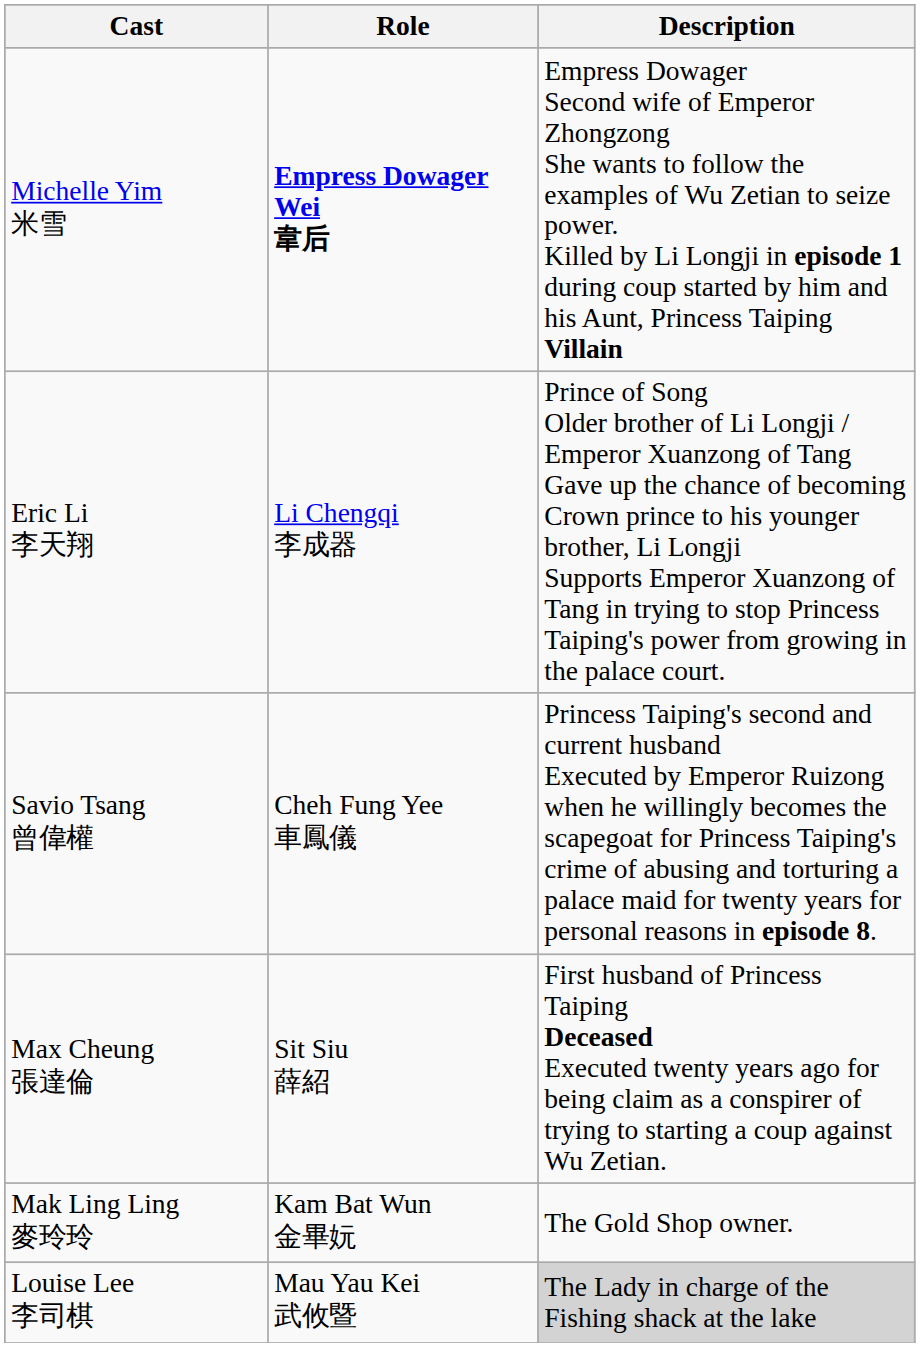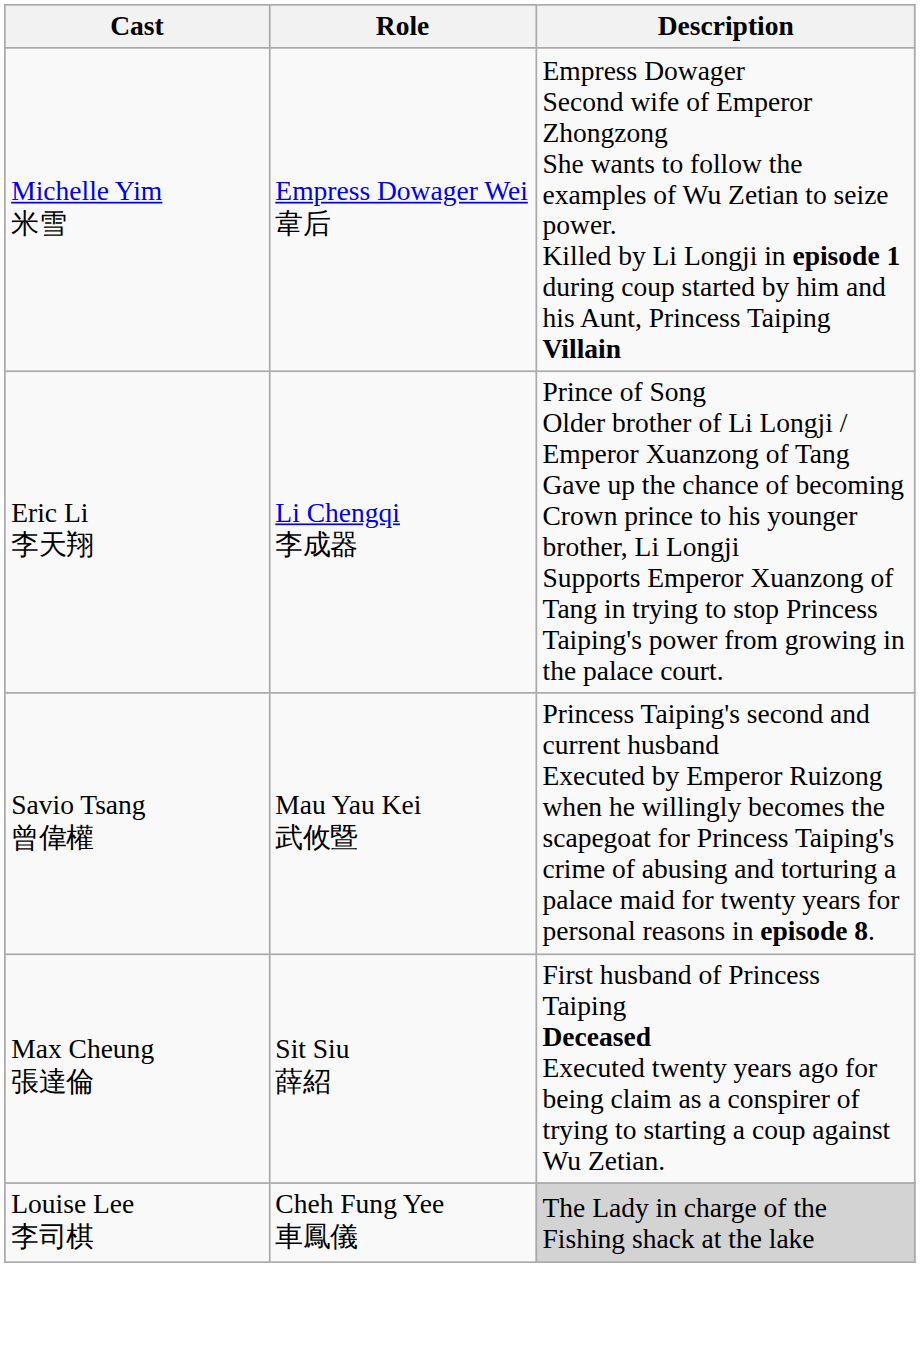Michelle Yim 米雪 | Role: bold -> normal
Savio Tsang 曾偉權 | Role: Cheh Fung Yee 車鳳儀 -> Mau Yau Kei 武攸暨
- row: Mak Ling Ling 麥玲玲 | Kam Bat Wun 金畢妧 | The Gold Shop owner.
Louise Lee 李司棋 | Role: Mau Yau Kei 武攸暨 -> Cheh Fung Yee 車鳳儀
